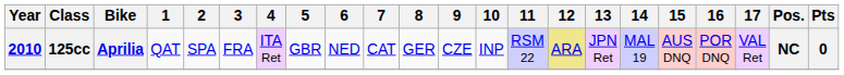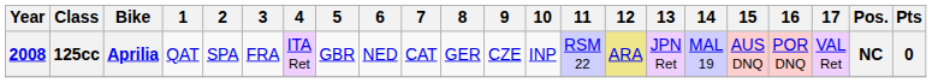125cc | Year: 2010 -> 2008
